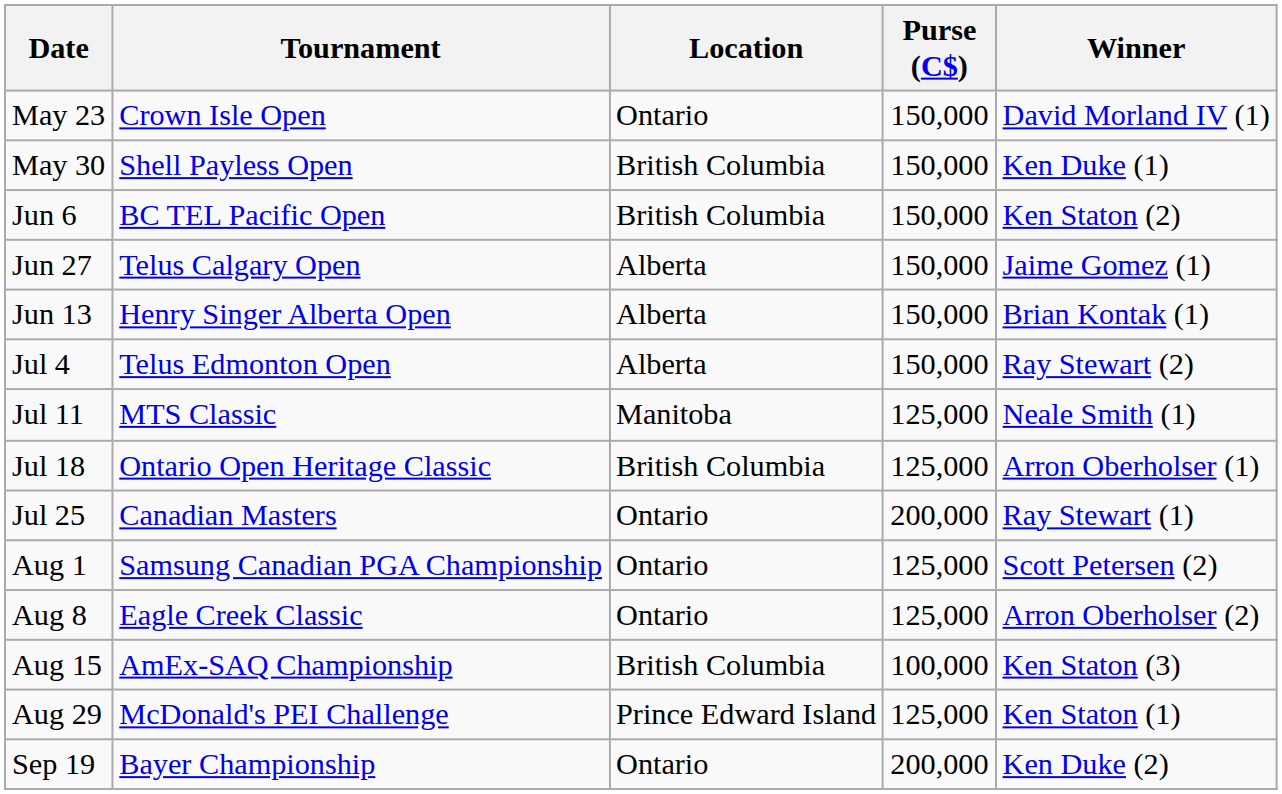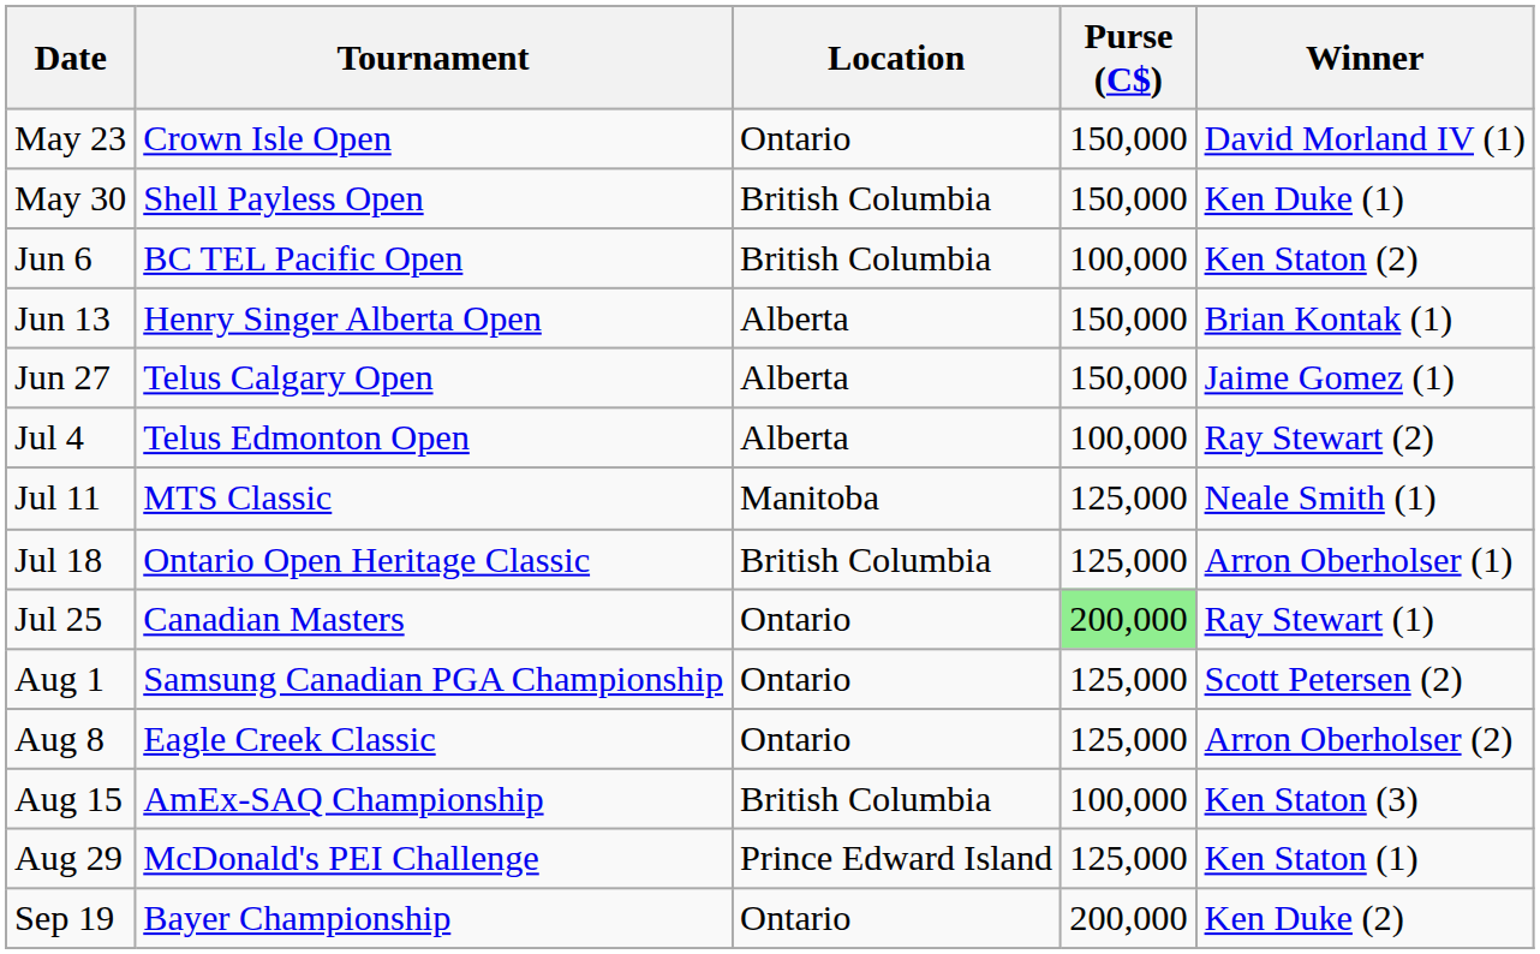Jun 6 | Purse (C$): 150,000 -> 100,000
rows swapped: Jun 13 <-> Jun 27
Jul 4 | Purse (C$): 150,000 -> 100,000
Jul 25 | Purse (C$): no background -> lightgreen background
